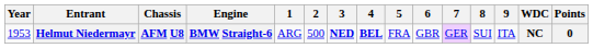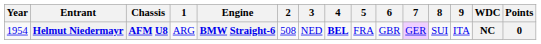columns swapped: Engine <-> 1
Helmut Niedermayr | Year: 1953 -> 1954
Helmut Niedermayr | 2: 500 -> 508
Helmut Niedermayr | 3: bold -> normal
